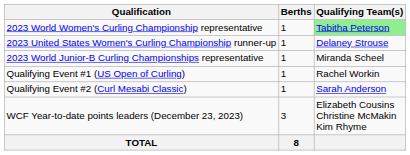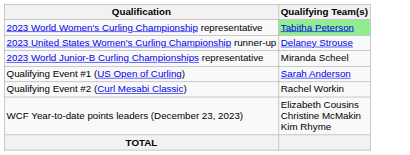- column: Berths | 1 | 1 | 1 | 1 | 1 | 3 | 8
Qualifying Event #1 (US Open of Curling) | Qualifying Team(s): Rachel Workin -> Sarah Anderson
Qualifying Event #2 (Curl Mesabi Classic) | Qualifying Team(s): Sarah Anderson -> Rachel Workin
